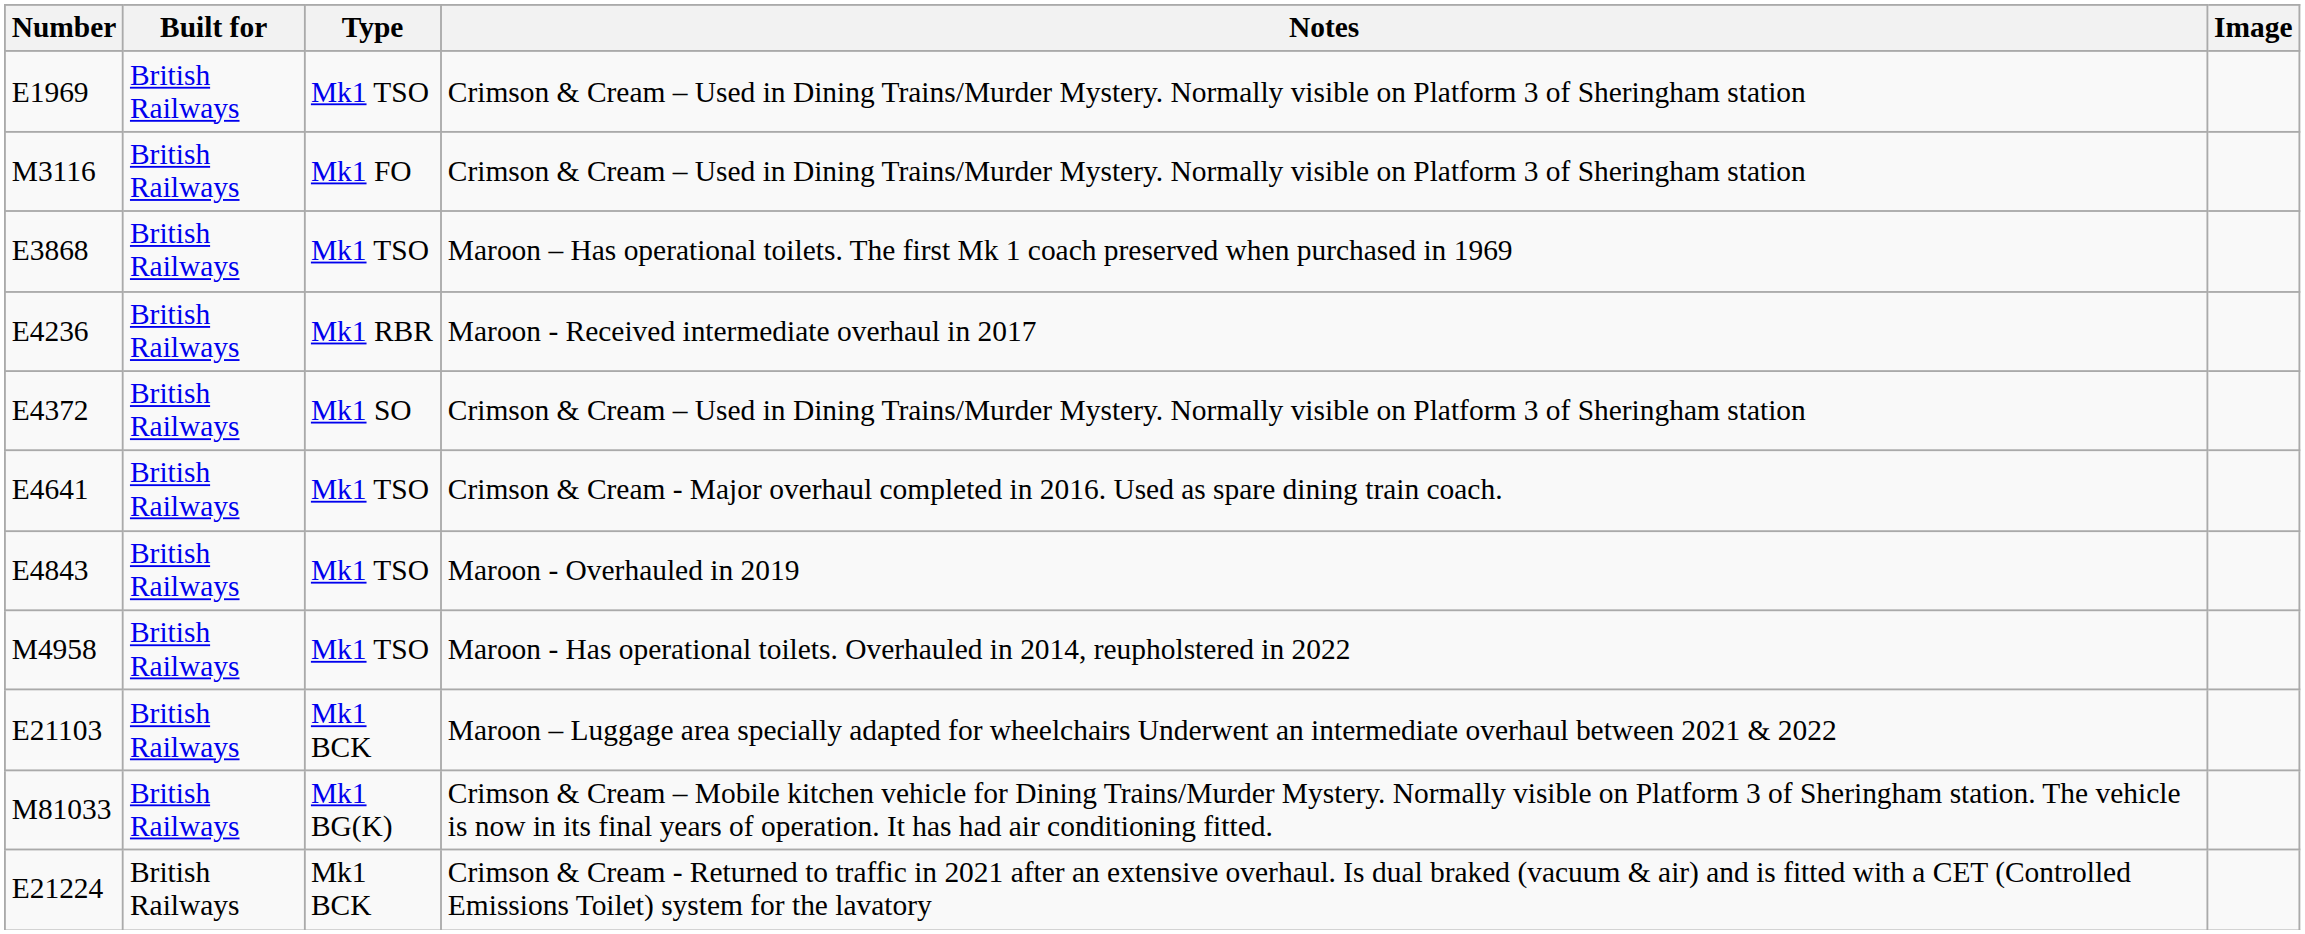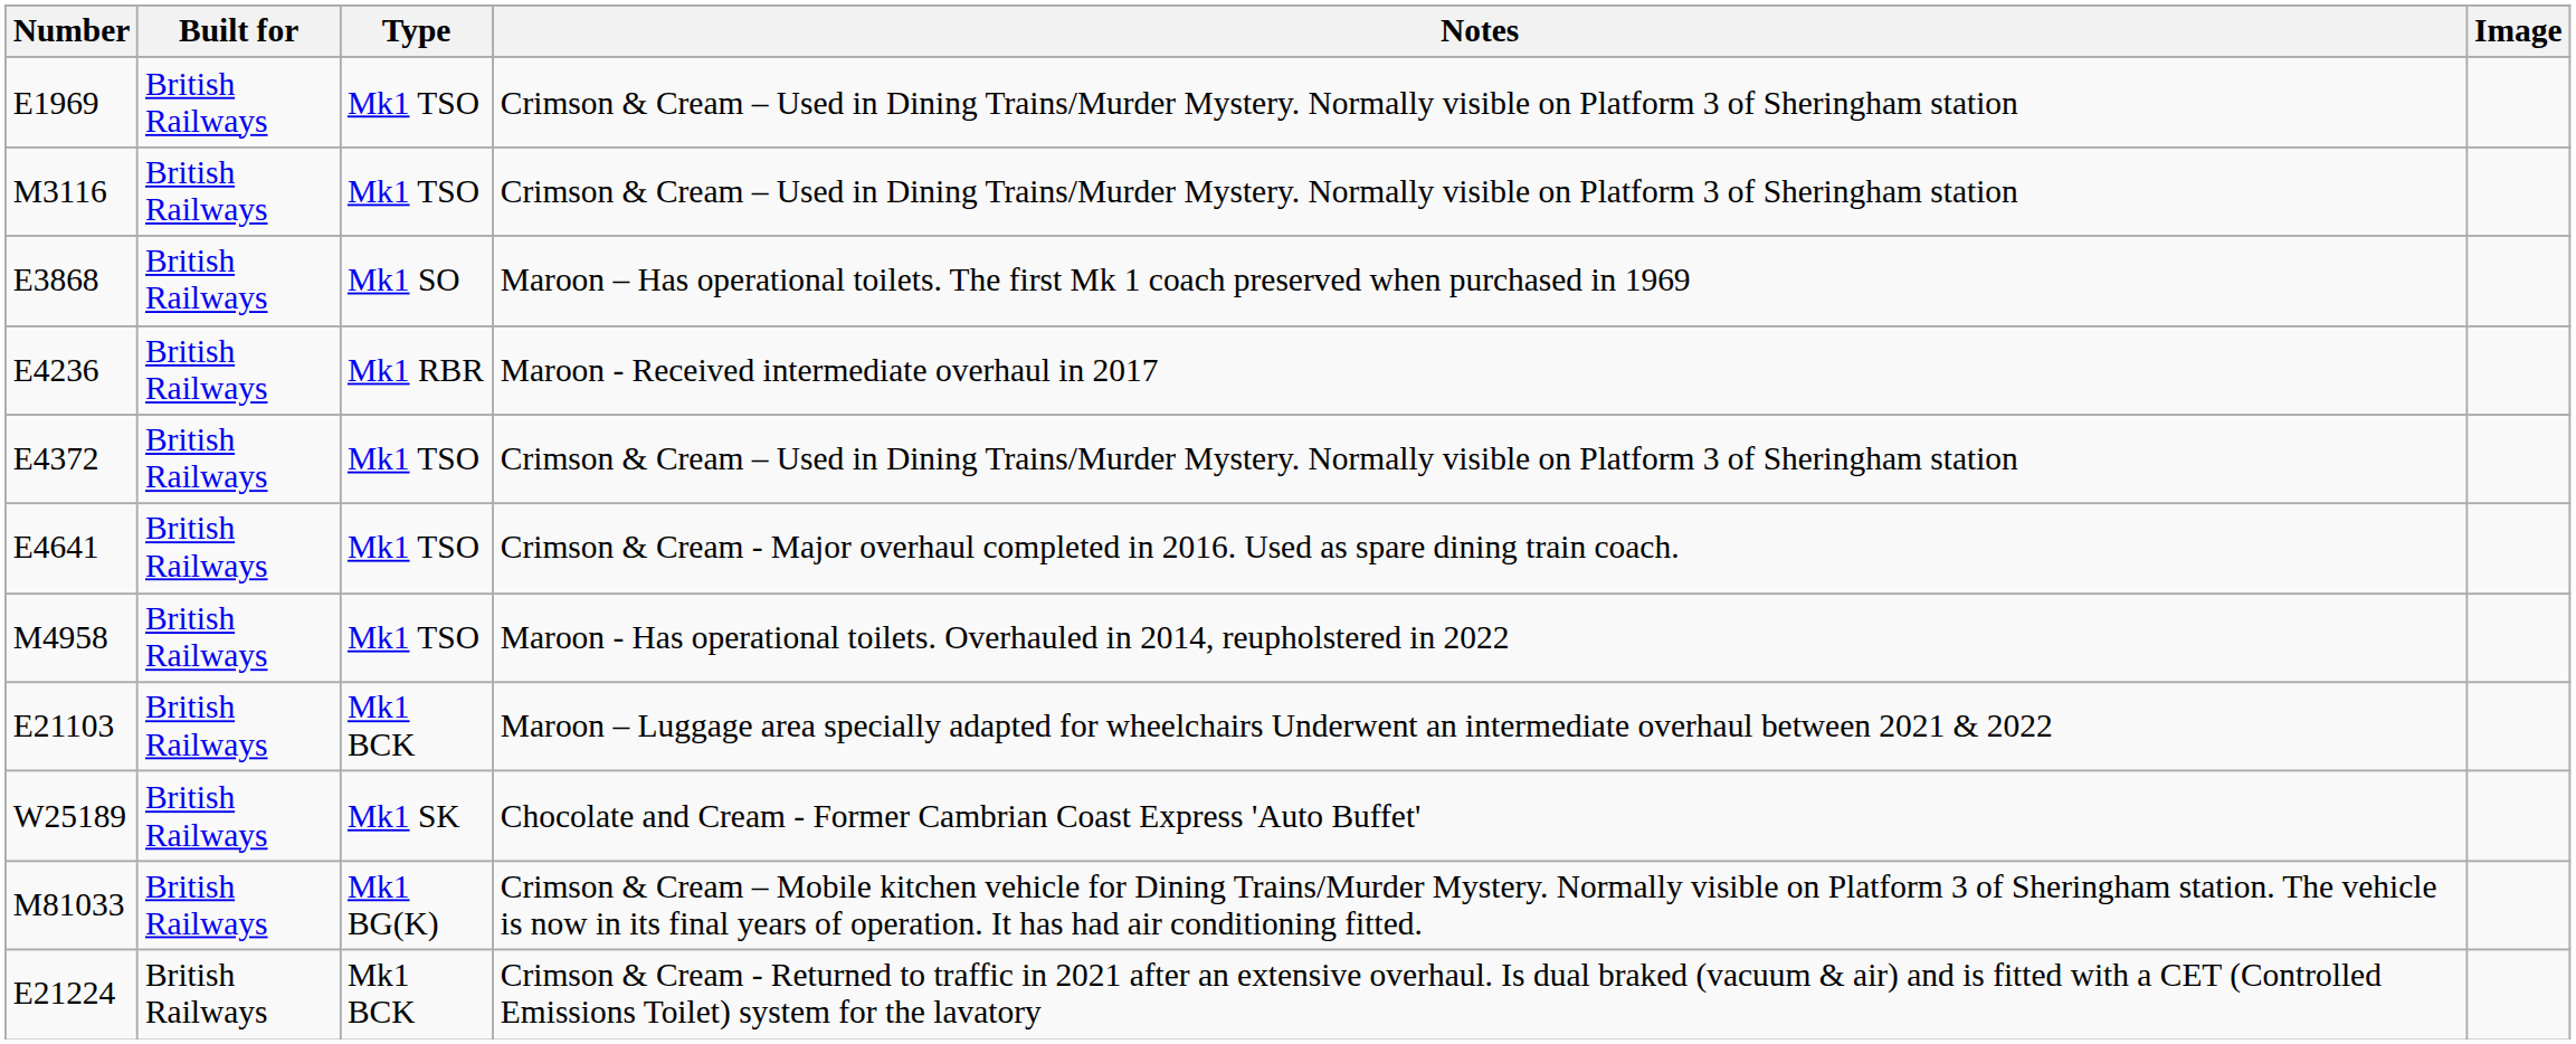M3116 | Type: Mk1 FO -> Mk1 TSO
E3868 | Type: Mk1 TSO -> Mk1 SO
E4372 | Type: Mk1 SO -> Mk1 TSO
- row: E4843 | British Railways | Mk1 TSO | Maroon - Overhauled in 2019
+ row: W25189 | British Railways | Mk1 SK | Chocolate and Cream - Former Cambrian Coast Express 'Auto Buffet'
